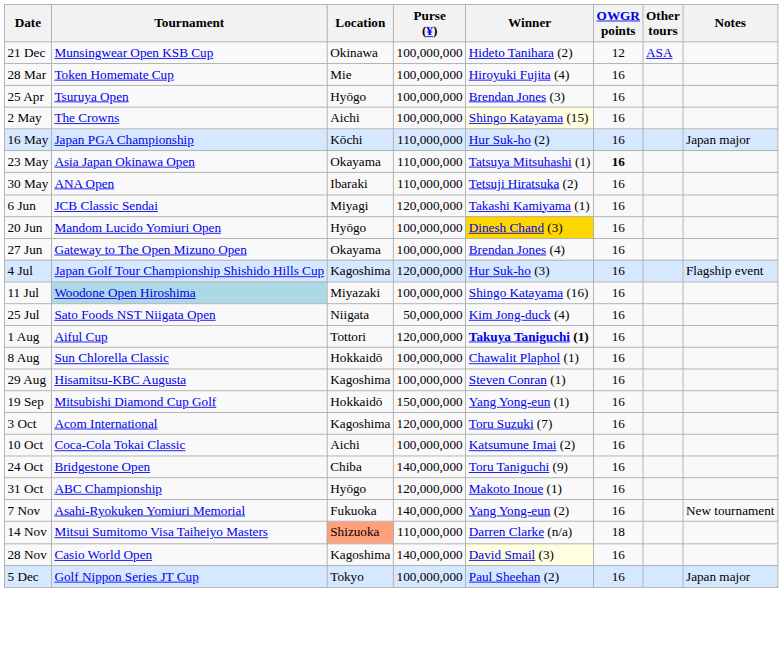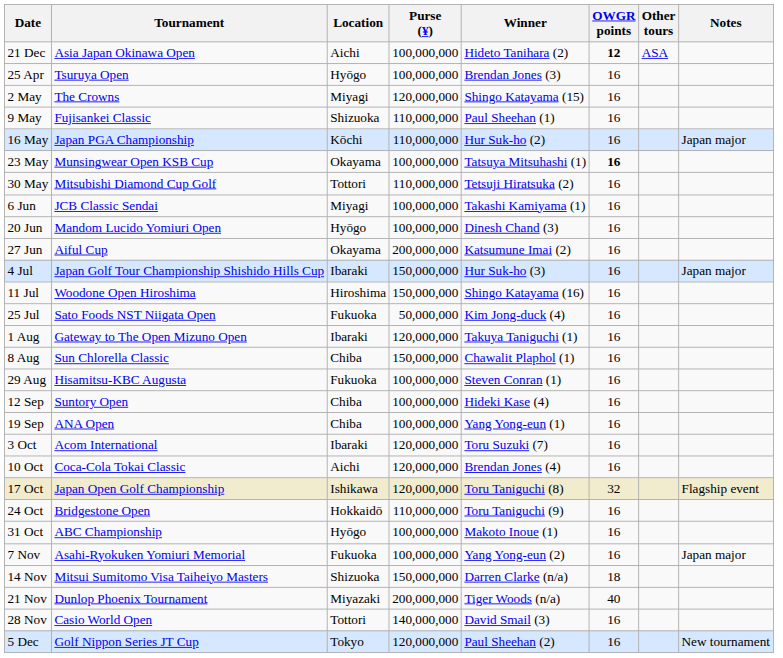21 Dec | Tournament: Munsingwear Open KSB Cup -> Asia Japan Okinawa Open
21 Dec | Location: Okinawa -> Aichi
21 Dec | OWGR points: normal -> bold
- row: 28 Mar | Token Homemate Cup | Mie | 100,000,000 | Hiroyuki Fujita (4) | 16
2 May | Location: Aichi -> Miyagi
2 May | Purse (¥): 100,000,000 -> 120,000,000
2 May | Winner: lightyellow background -> no background
+ row: 9 May | Fujisankei Classic | Shizuoka | 110,000,000 | Paul Sheehan (1) | 16
23 May | Tournament: Asia Japan Okinawa Open -> Munsingwear Open KSB Cup
23 May | Purse (¥): 110,000,000 -> 100,000,000
30 May | Tournament: ANA Open -> Mitsubishi Diamond Cup Golf
30 May | Location: Ibaraki -> Tottori
6 Jun | Purse (¥): 120,000,000 -> 100,000,000
20 Jun | Winner: gold background -> no background
27 Jun | Tournament: Gateway to The Open Mizuno Open -> Aiful Cup
27 Jun | Purse (¥): 100,000,000 -> 200,000,000
27 Jun | Winner: Brendan Jones (4) -> Katsumune Imai (2)
4 Jul | Location: Kagoshima -> Ibaraki
4 Jul | Purse (¥): 120,000,000 -> 150,000,000
4 Jul | Notes: Flagship event -> Japan major
11 Jul | Tournament: lightblue background -> no background
11 Jul | Location: Miyazaki -> Hiroshima
11 Jul | Purse (¥): 100,000,000 -> 150,000,000
25 Jul | Location: Niigata -> Fukuoka
1 Aug | Tournament: Aiful Cup -> Gateway to The Open Mizuno Open
1 Aug | Location: Tottori -> Ibaraki
1 Aug | Winner: bold -> normal
8 Aug | Location: Hokkaidō -> Chiba
8 Aug | Purse (¥): 100,000,000 -> 150,000,000
29 Aug | Location: Kagoshima -> Fukuoka
+ row: 12 Sep | Suntory Open | Chiba | 100,000,000 | Hideki Kase (4) | 16
19 Sep | Tournament: Mitsubishi Diamond Cup Golf -> ANA Open
19 Sep | Location: Hokkaidō -> Chiba
19 Sep | Purse (¥): 150,000,000 -> 100,000,000
3 Oct | Location: Kagoshima -> Ibaraki
10 Oct | Purse (¥): 100,000,000 -> 120,000,000
10 Oct | Winner: Katsumune Imai (2) -> Brendan Jones (4)
+ row: 17 Oct | Japan Open Golf Championship | Ishikawa | 120,000,000 | Toru Taniguchi (8) | 32 | Flagship event
24 Oct | Location: Chiba -> Hokkaidō
24 Oct | Purse (¥): 140,000,000 -> 110,000,000
31 Oct | Purse (¥): 120,000,000 -> 100,000,000
7 Nov | Purse (¥): 140,000,000 -> 100,000,000
7 Nov | Notes: New tournament -> Japan major
14 Nov | Location: lightsalmon background -> no background
14 Nov | Purse (¥): 110,000,000 -> 150,000,000
+ row: 21 Nov | Dunlop Phoenix Tournament | Miyazaki | 200,000,000 | Tiger Woods (n/a) | 40
28 Nov | Location: Kagoshima -> Tottori
28 Nov | Winner: lightyellow background -> no background
5 Dec | Purse (¥): 100,000,000 -> 120,000,000
5 Dec | Notes: Japan major -> New tournament
